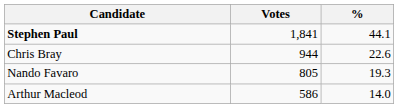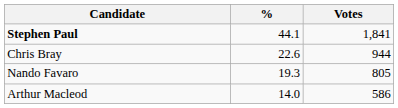columns swapped: Votes <-> %
